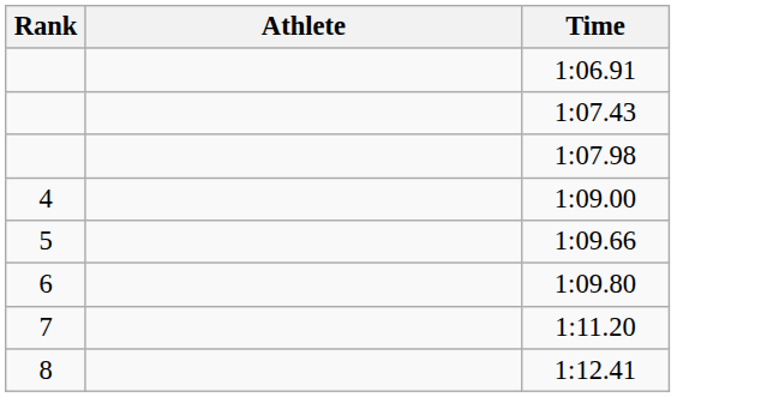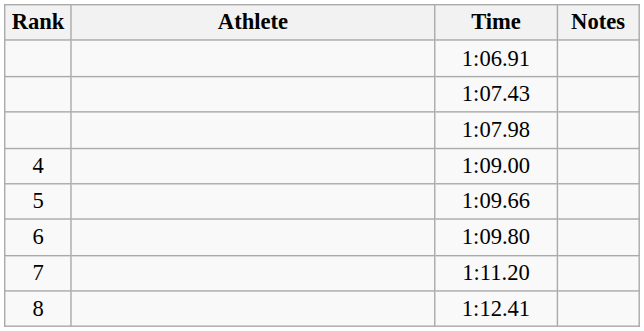+ column: Notes
